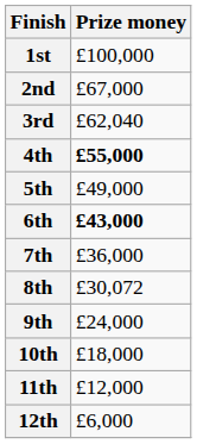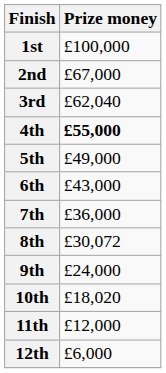6th | Prize money: bold -> normal
10th | Prize money: £18,000 -> £18,020
